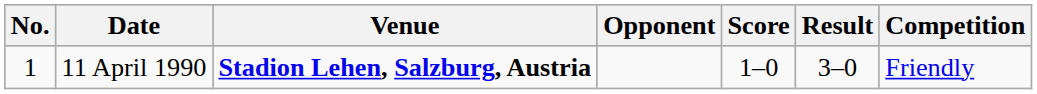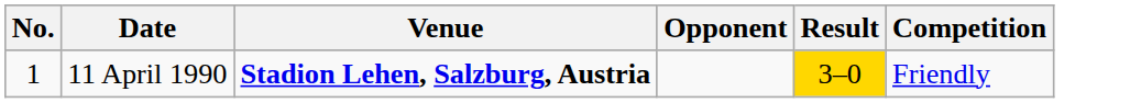- column: Score | 1–0
11 April 1990 | Result: no background -> gold background
